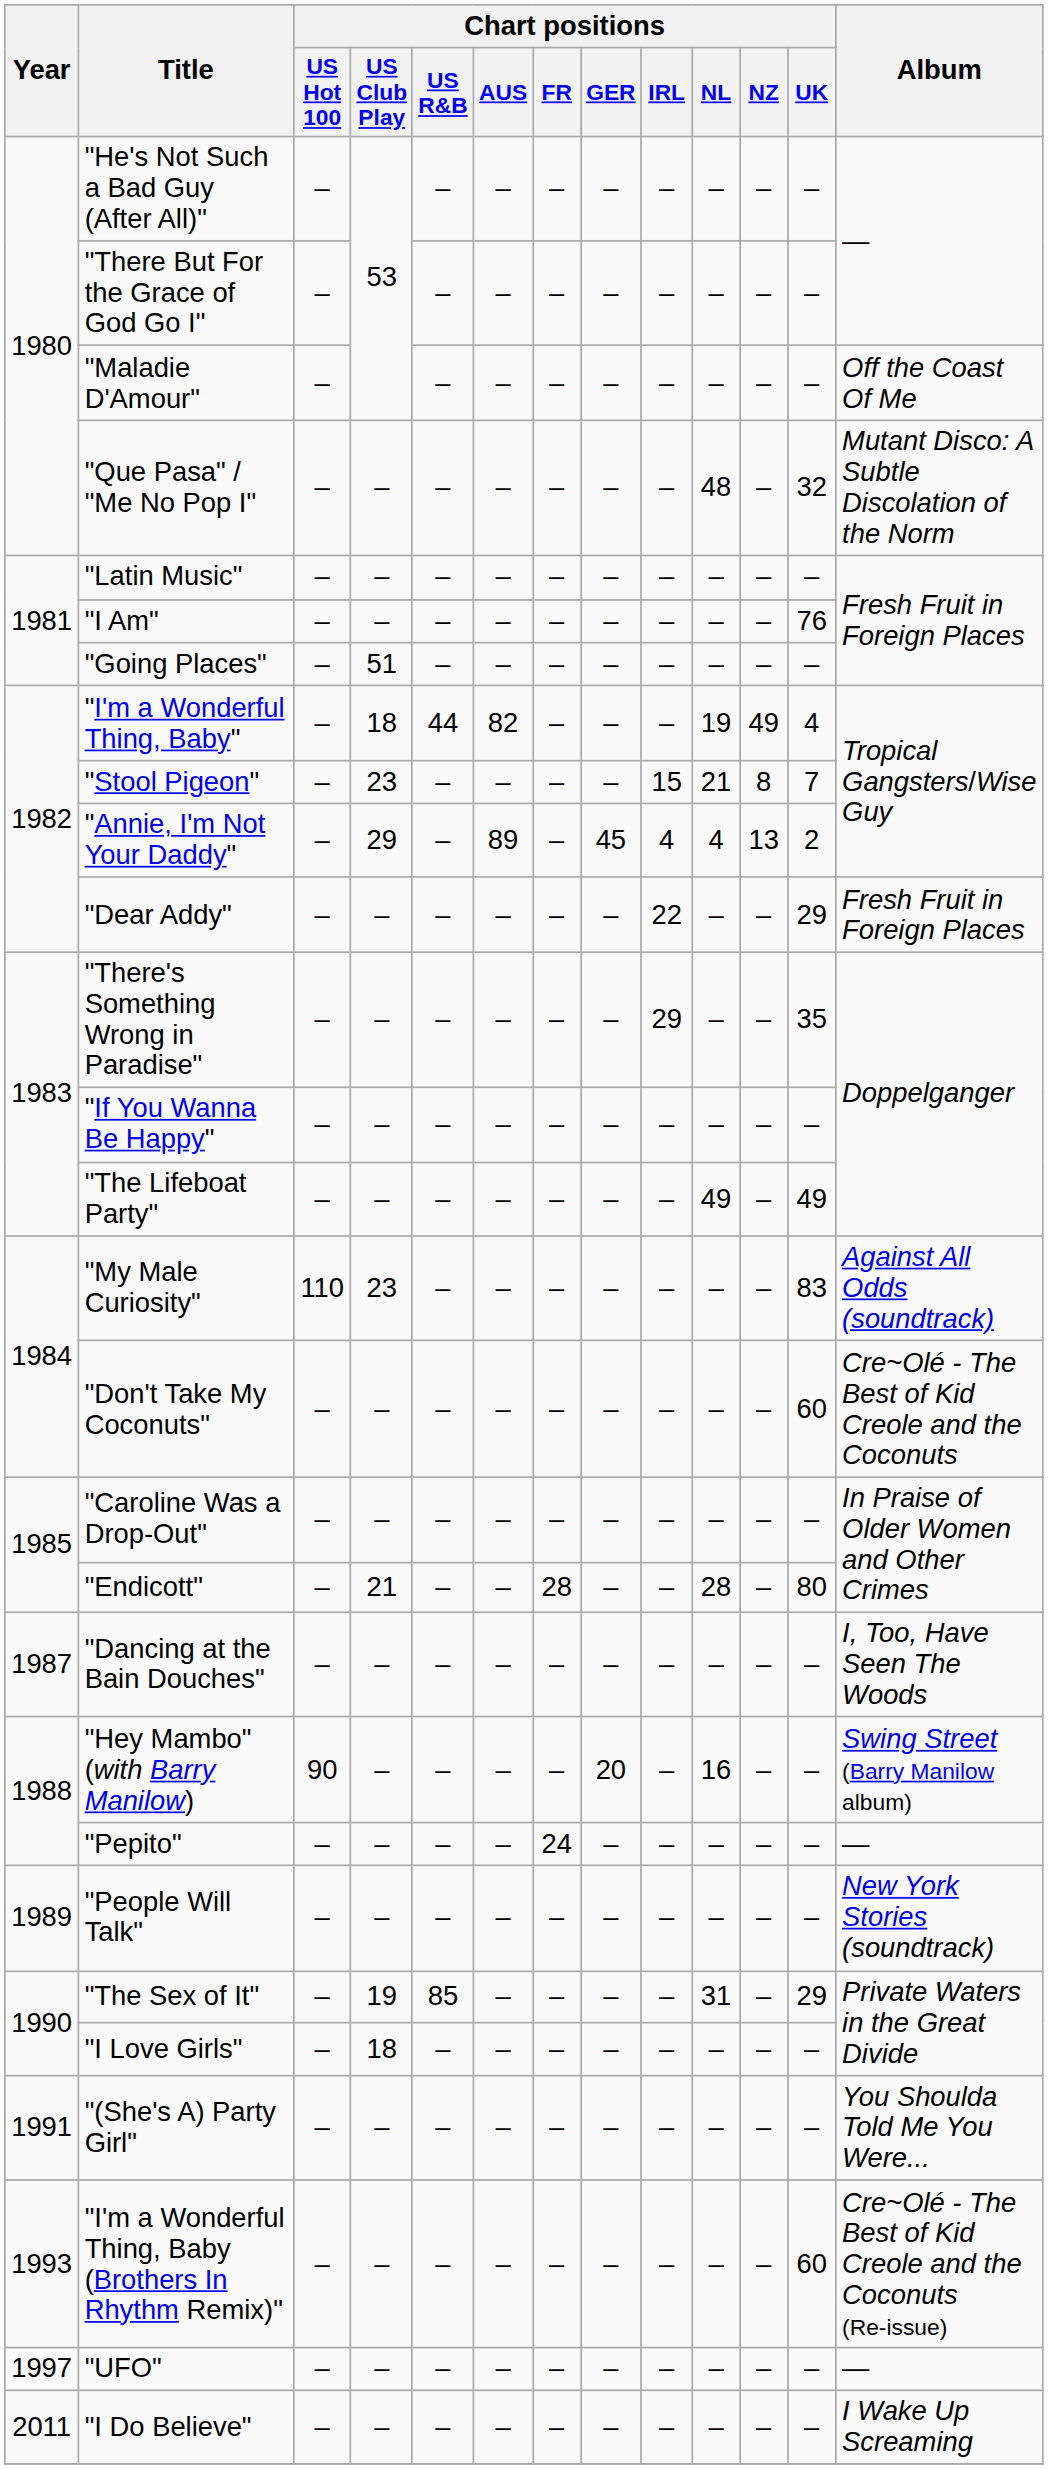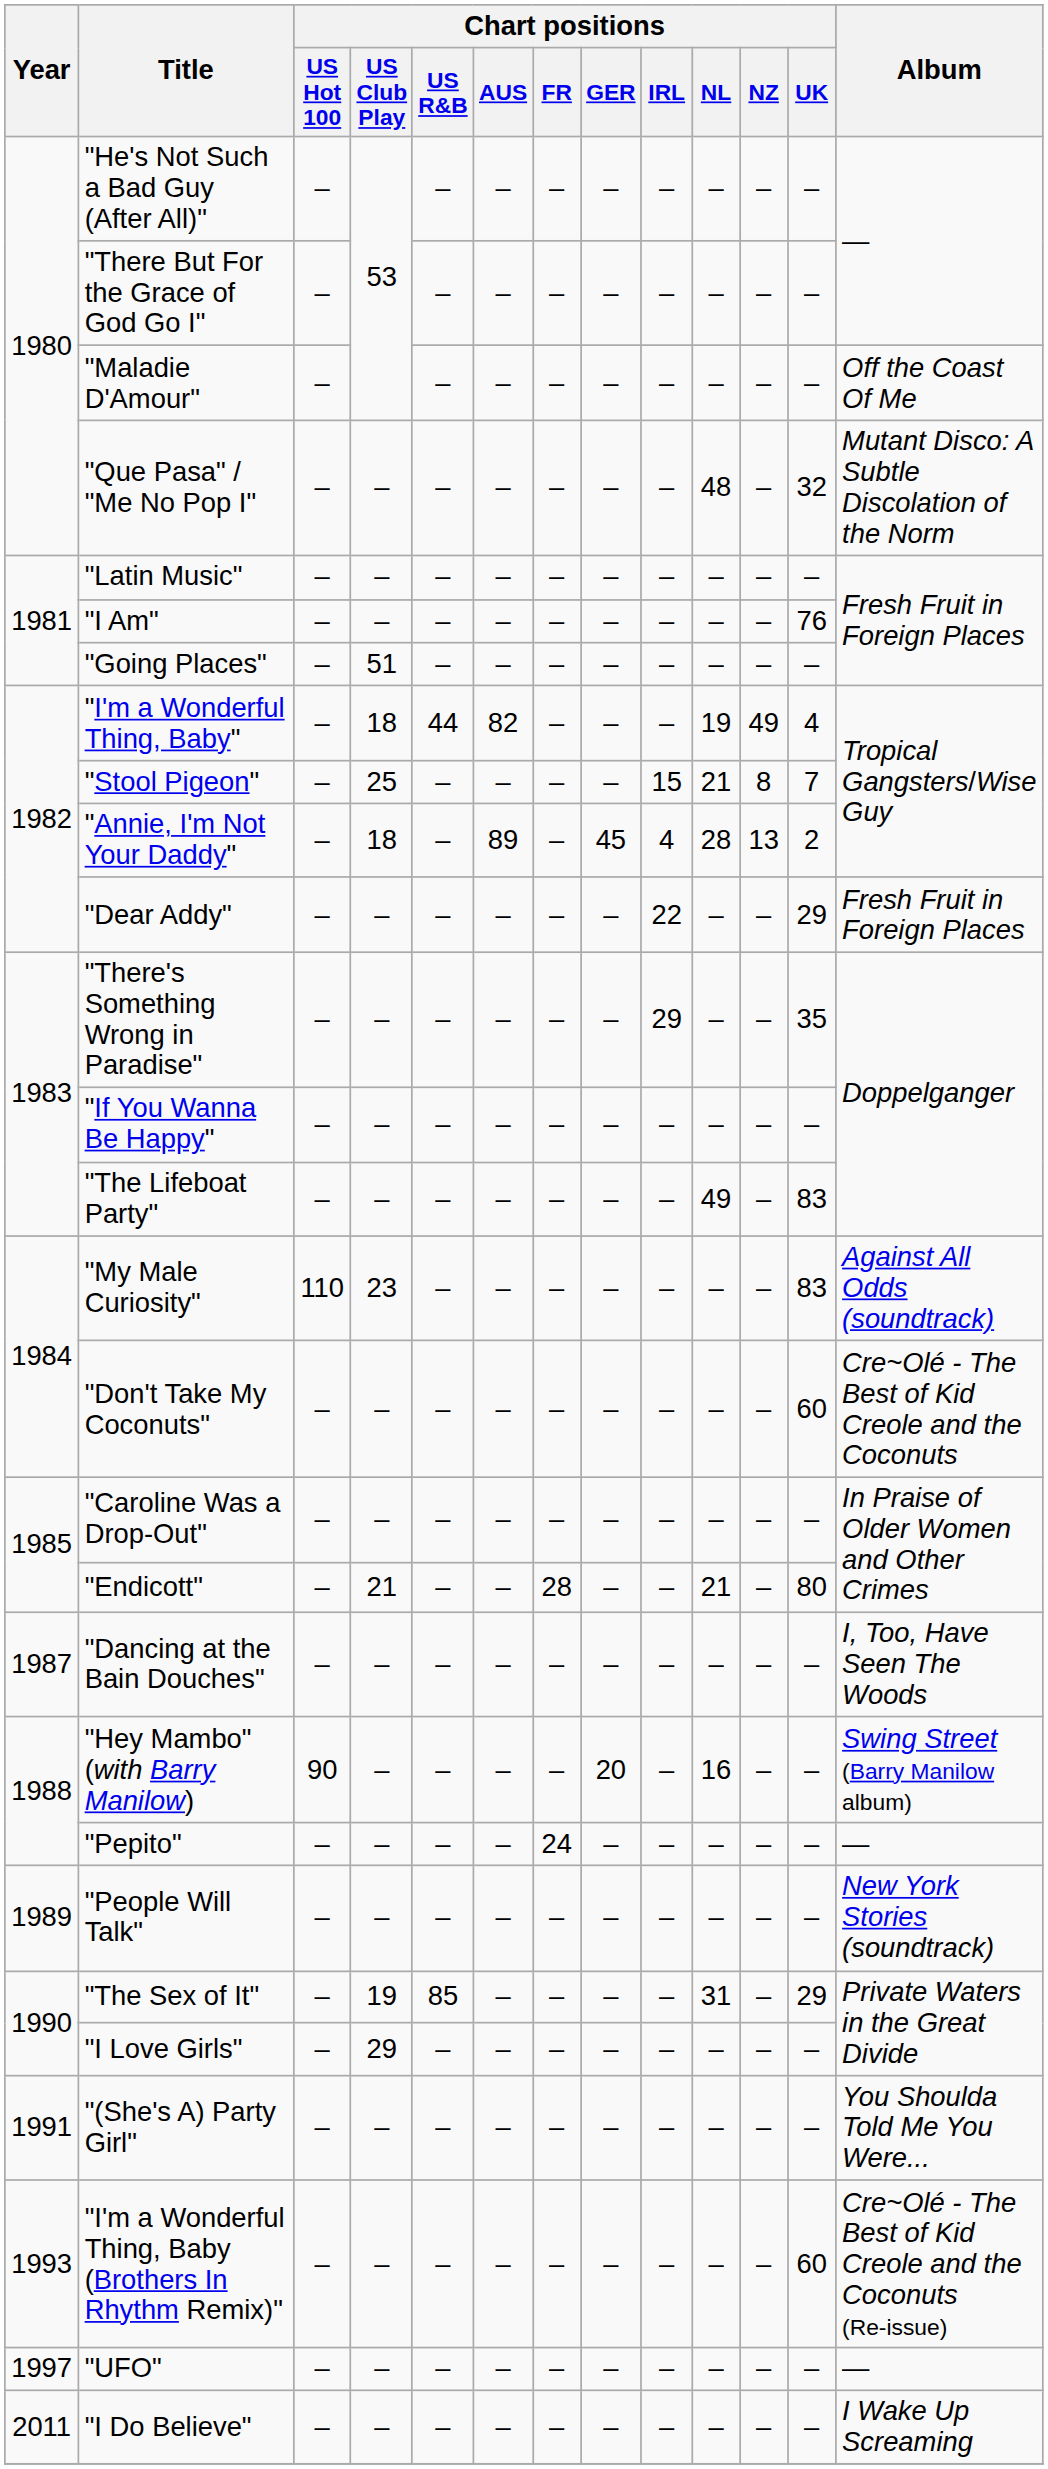"Stool Pigeon" | Chart positions / US Club Play: 23 -> 25
"Annie, I'm Not Your Daddy" | Chart positions / US Club Play: 29 -> 18
"Annie, I'm Not Your Daddy" | Chart positions / NL: 4 -> 28
"The Lifeboat Party" | Chart positions / UK: 49 -> 83
"Endicott" | Chart positions / NL: 28 -> 21
"I Love Girls" | Chart positions / US Club Play: 18 -> 29
